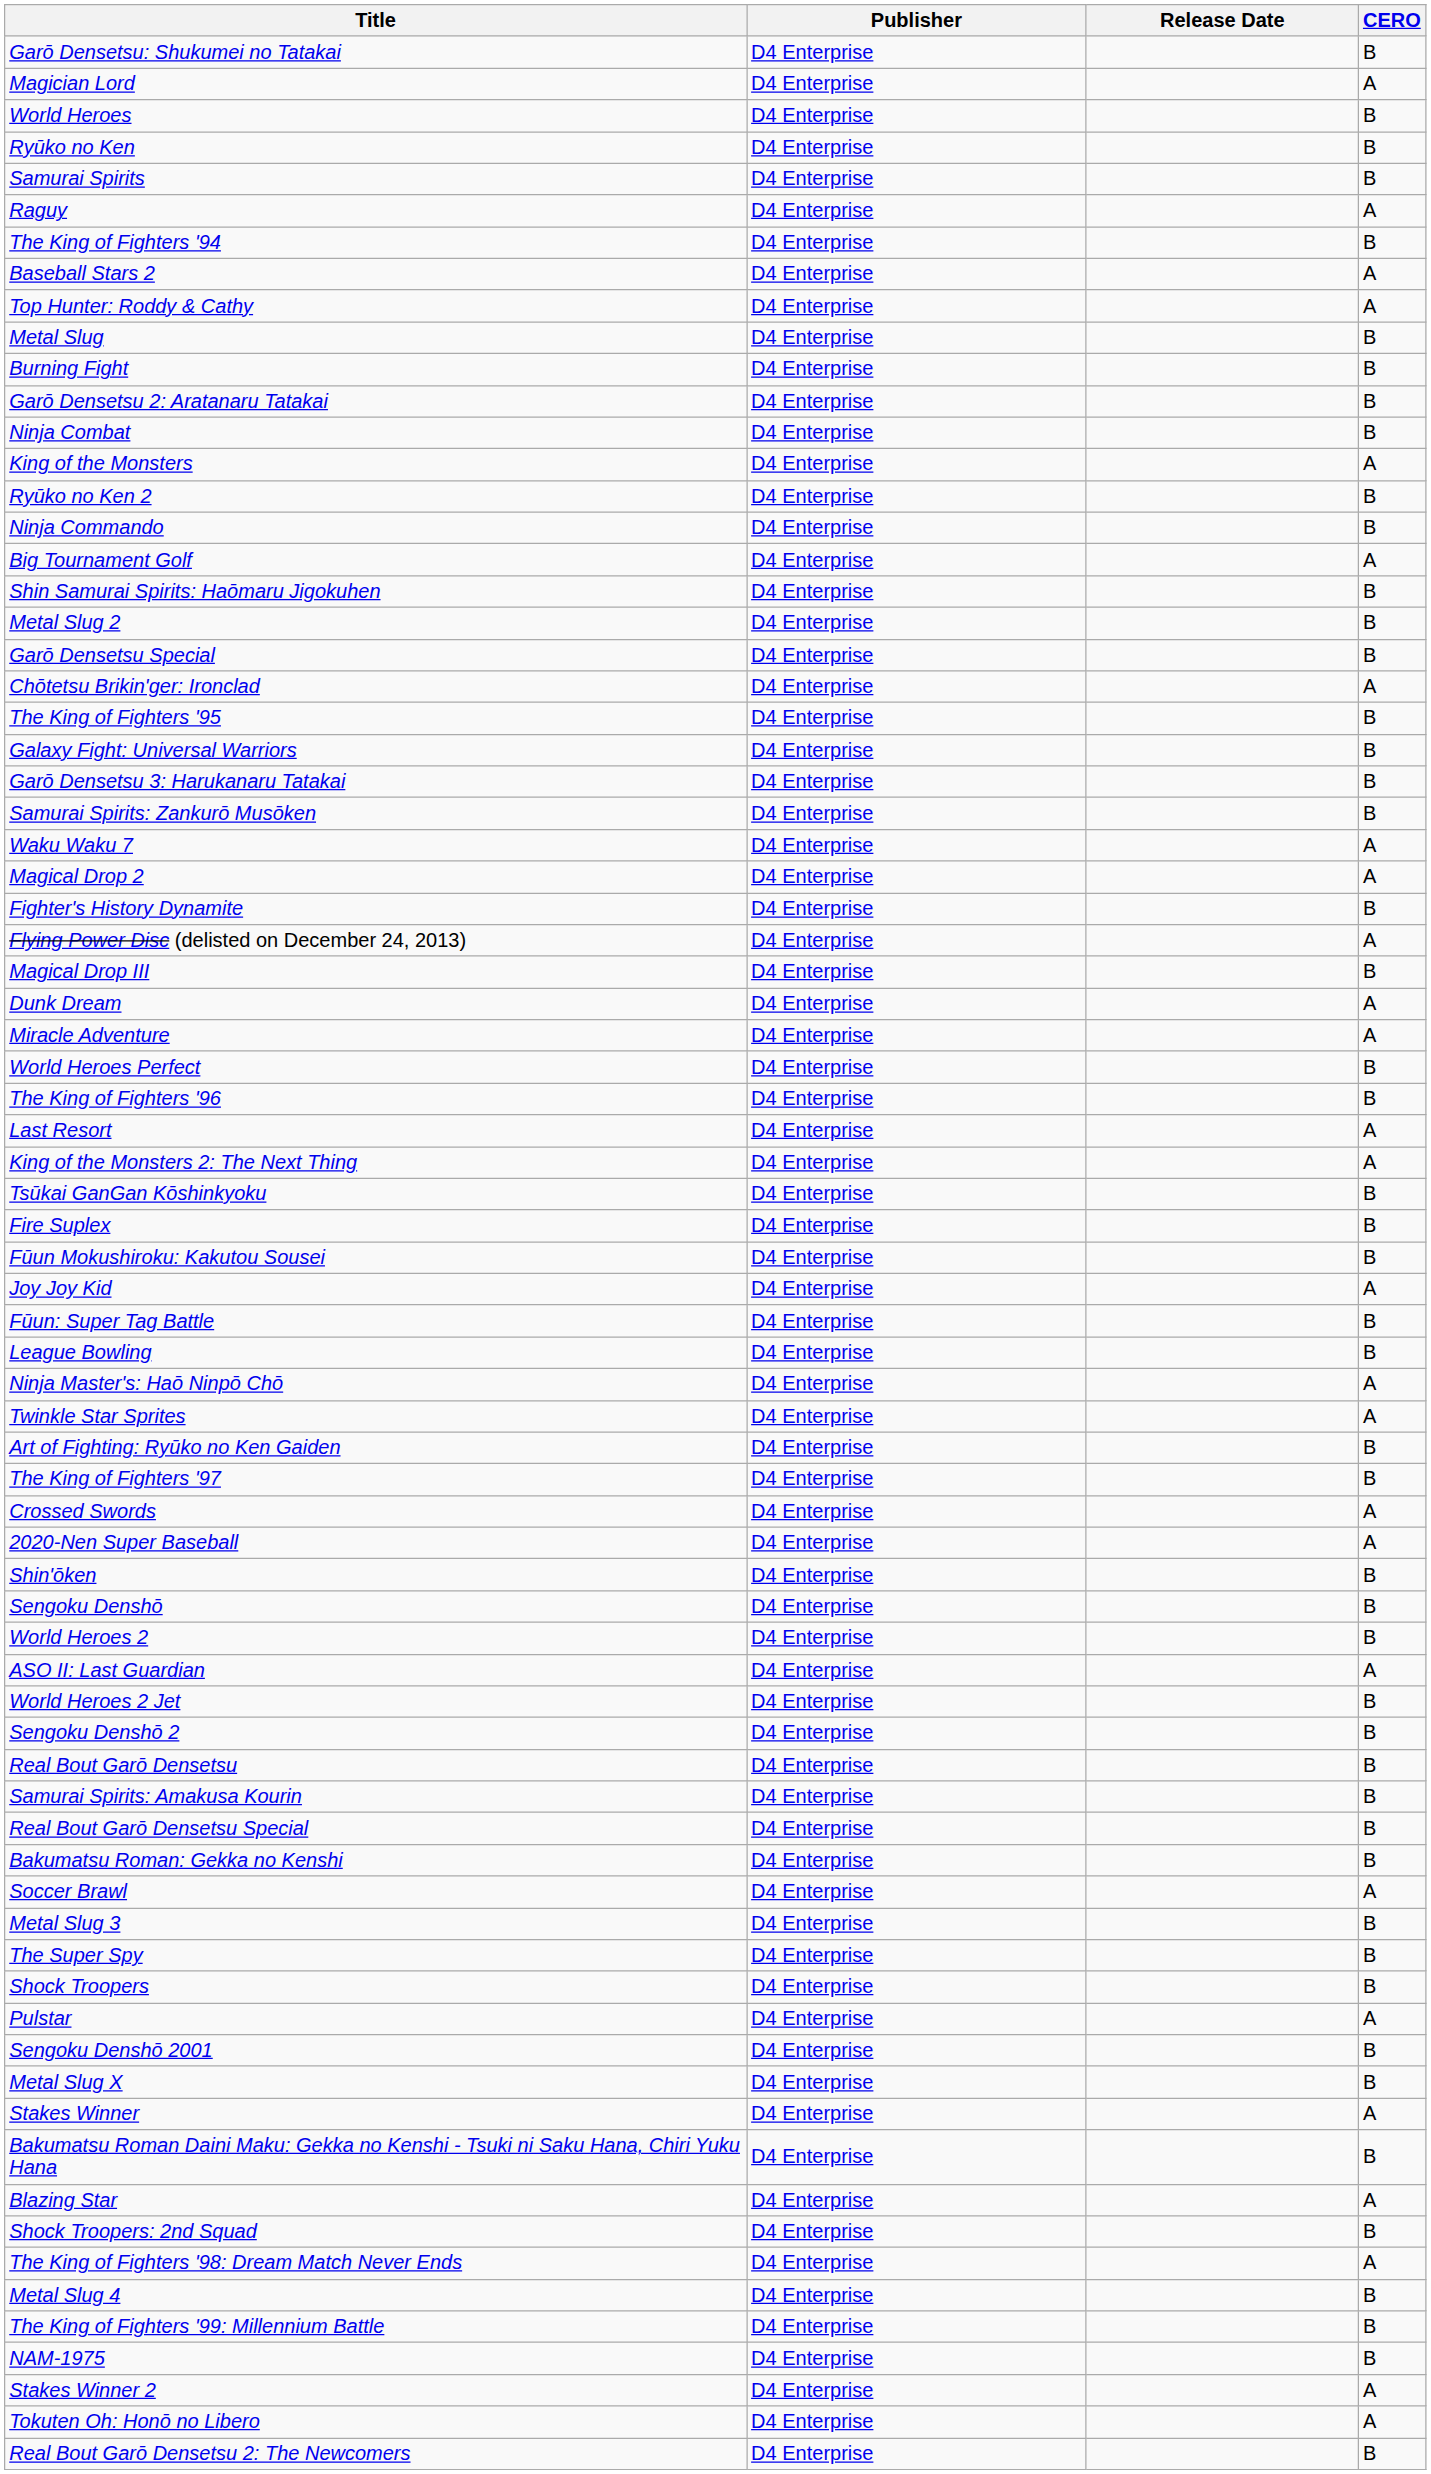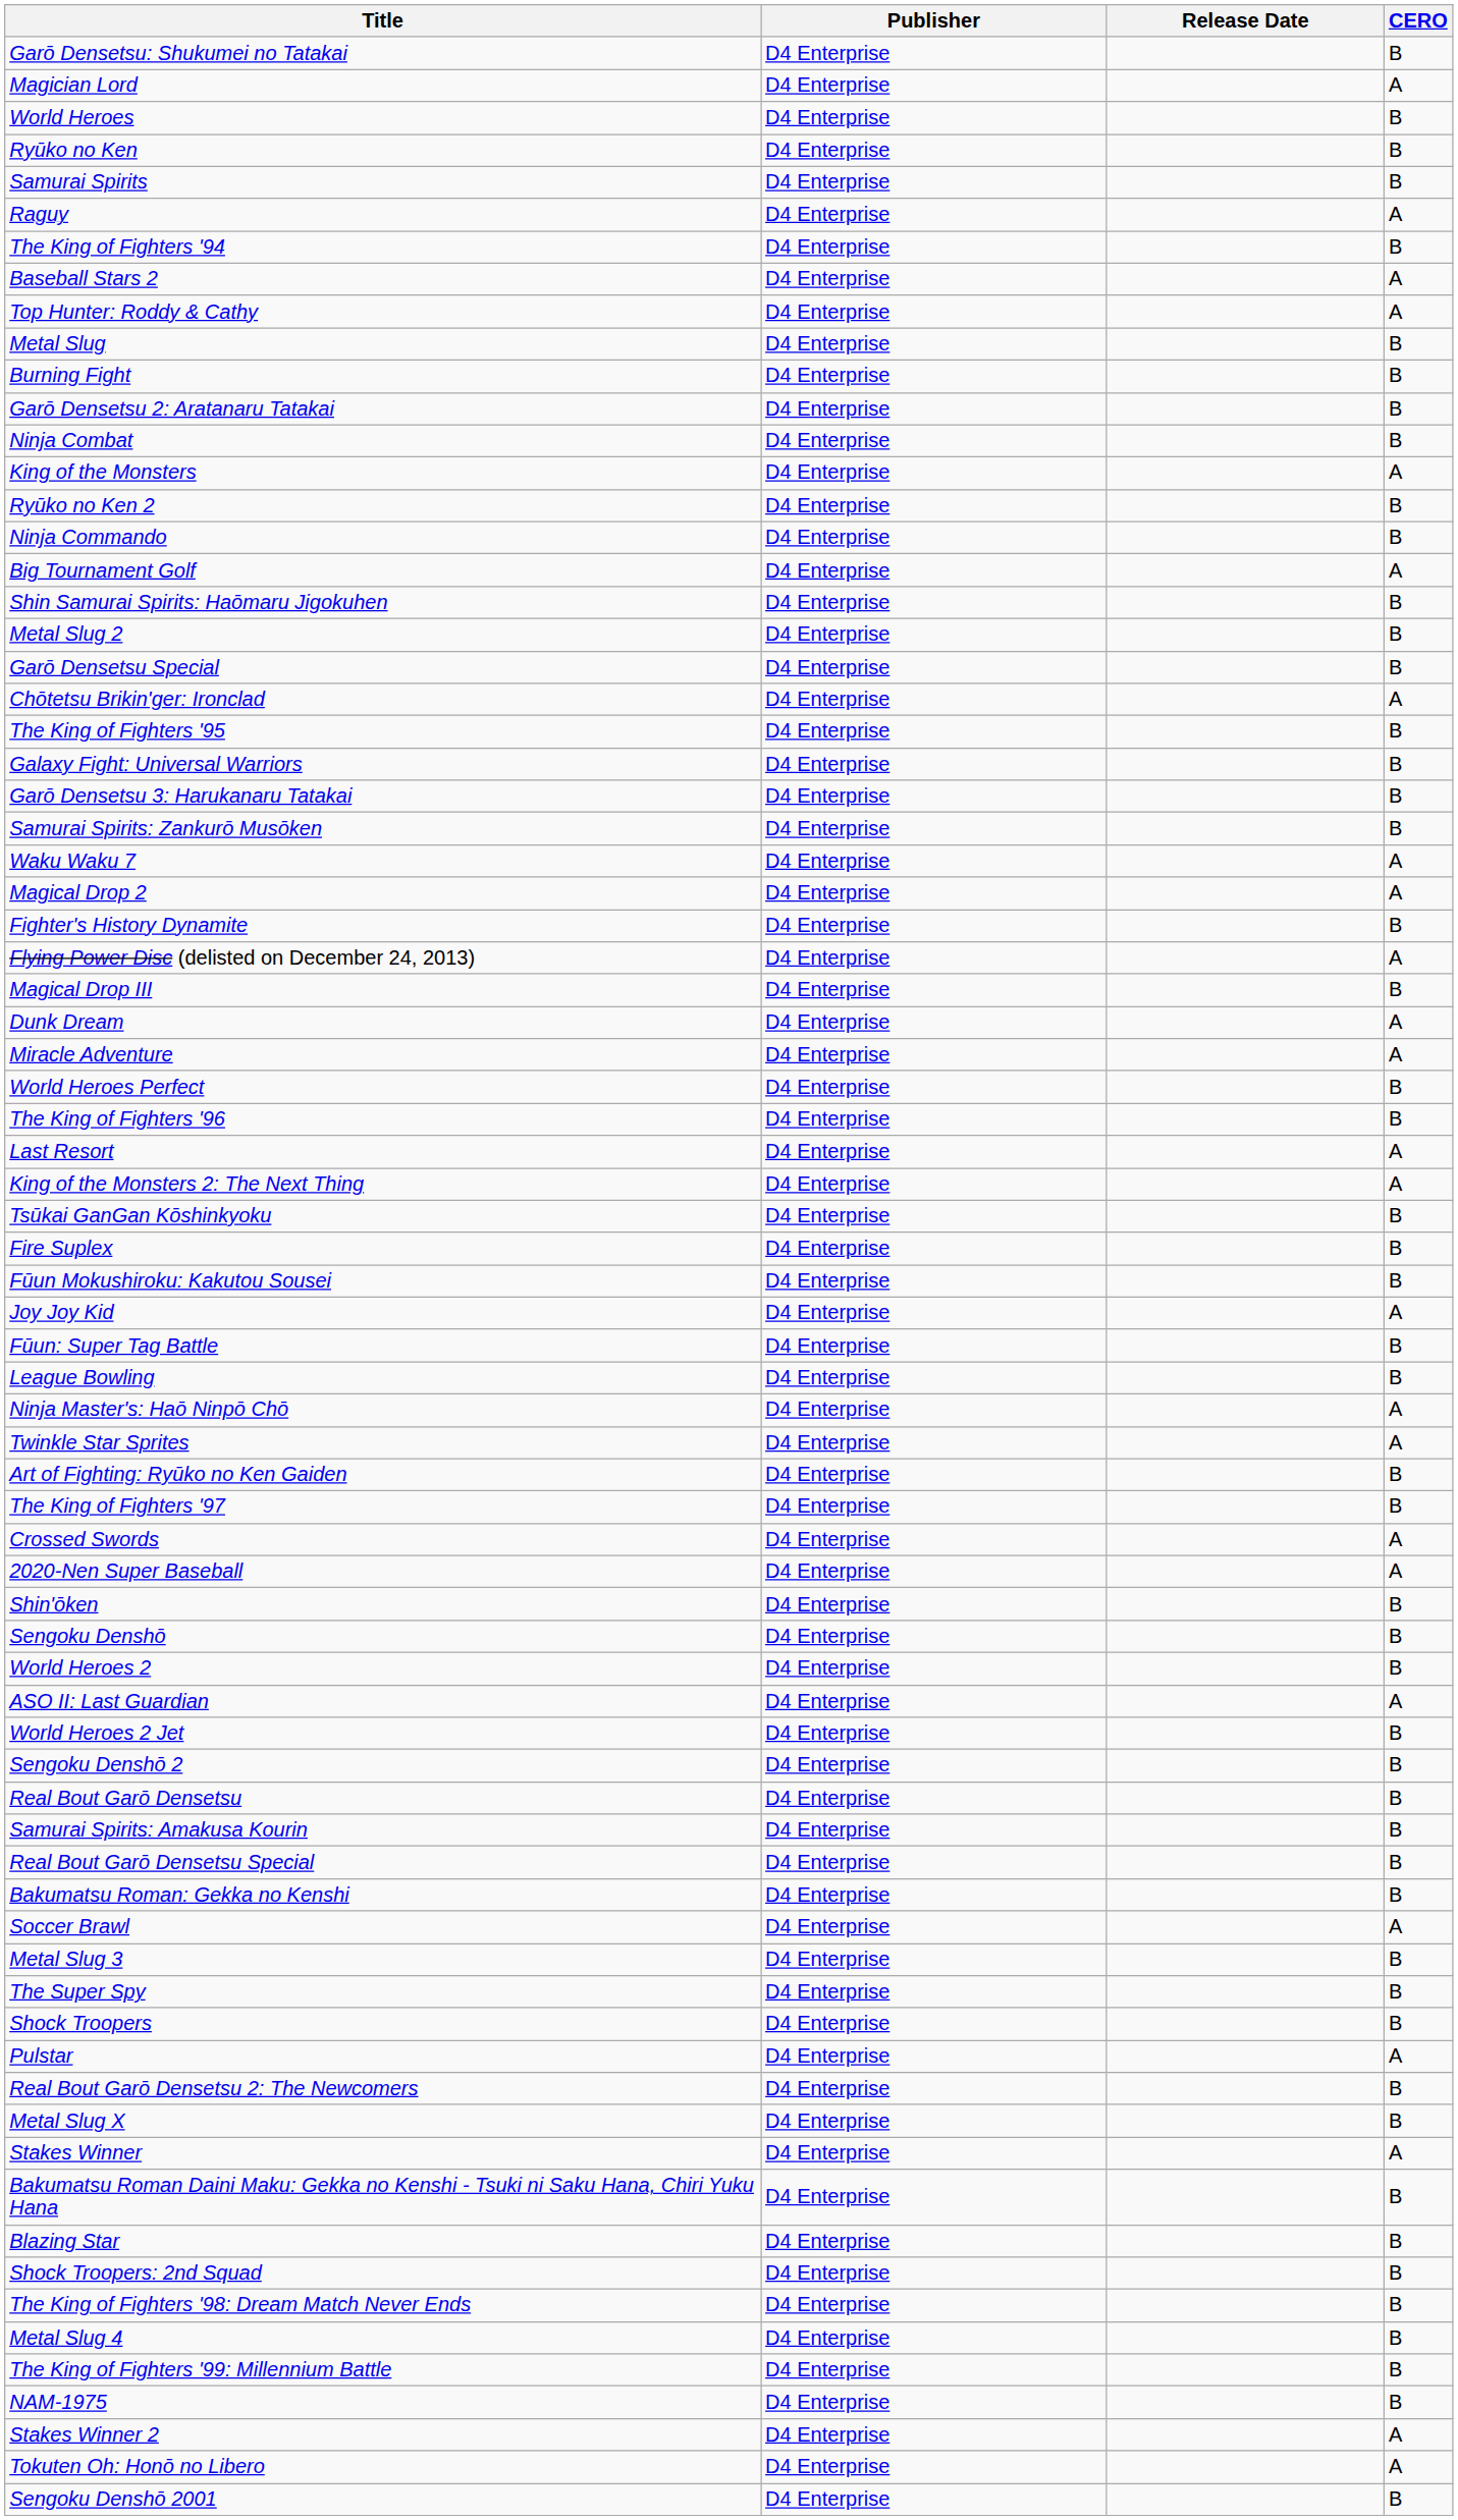rows swapped: Real Bout Garō Densetsu 2: The Newcomers <-> Sengoku Denshō 2001
Blazing Star | CERO: A -> B
The King of Fighters '98: Dream Match Never Ends | CERO: A -> B
